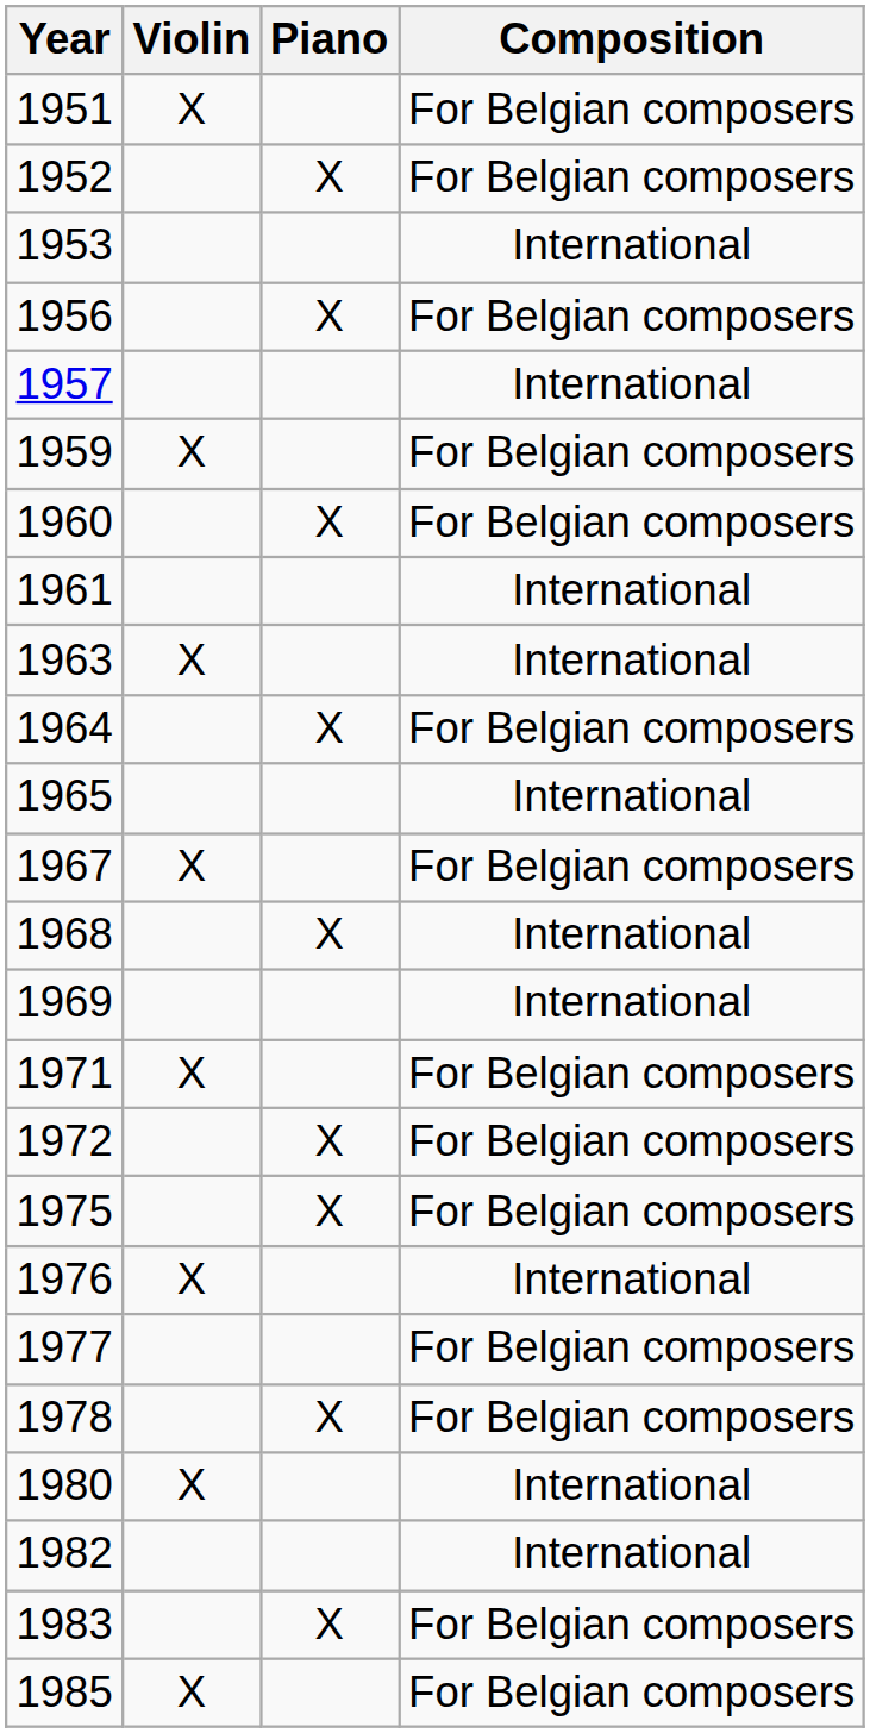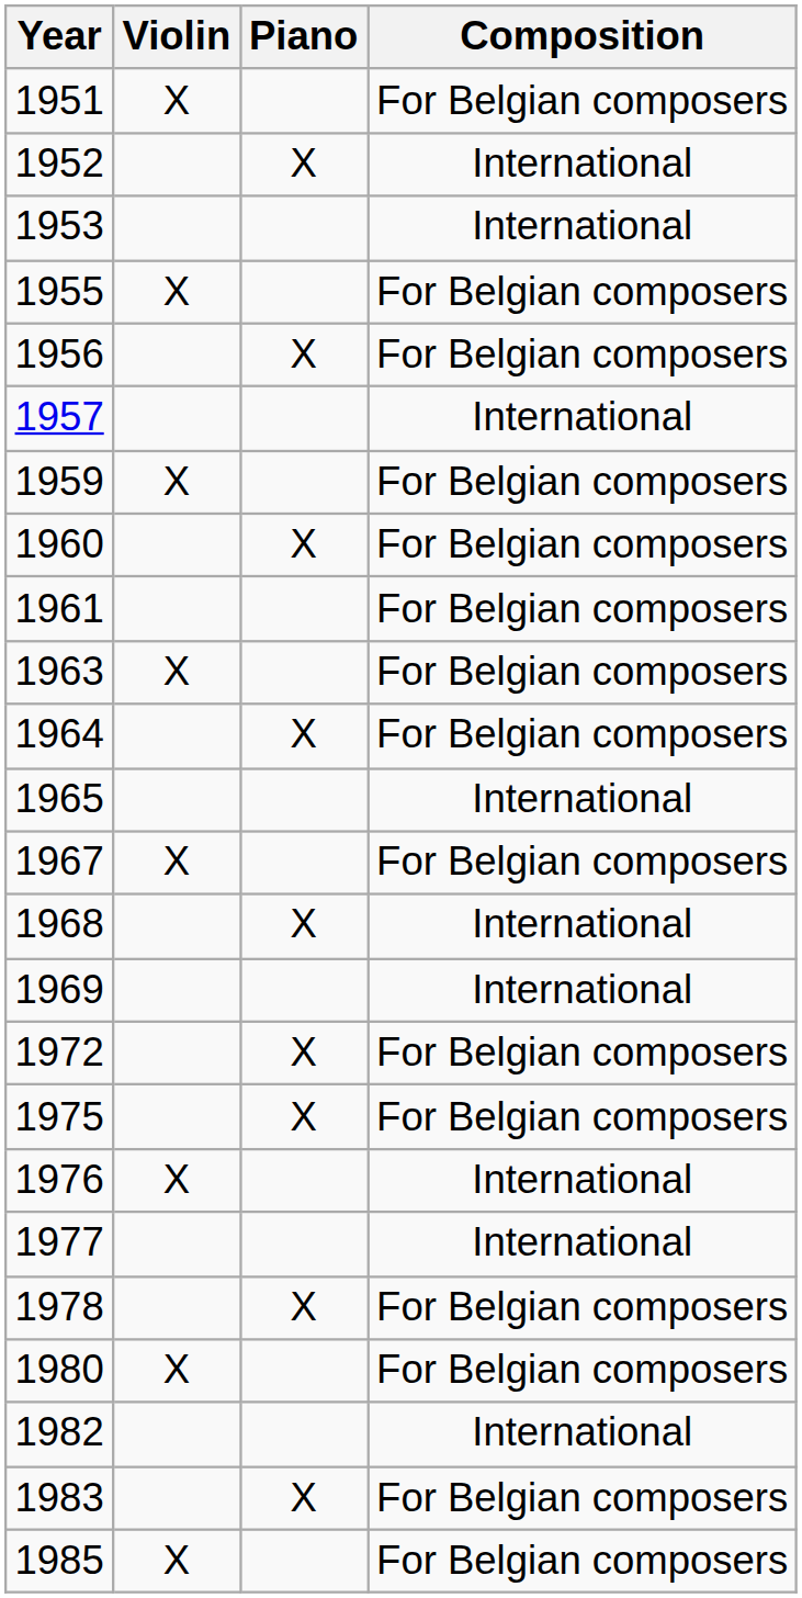1952 | Composition: For Belgian composers -> International
+ row: 1955 | X | For Belgian composers
1961 | Composition: International -> For Belgian composers
1963 | Composition: International -> For Belgian composers
- row: 1971 | X | For Belgian composers
1977 | Composition: For Belgian composers -> International
1980 | Composition: International -> For Belgian composers
